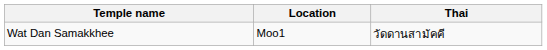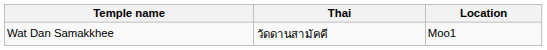columns swapped: Thai <-> Location
